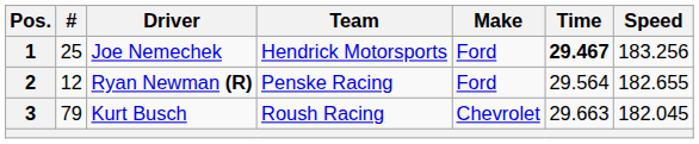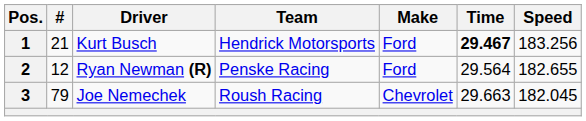1 | #: 25 -> 21
1 | Driver: Joe Nemechek -> Kurt Busch
3 | Driver: Kurt Busch -> Joe Nemechek
